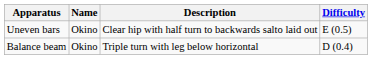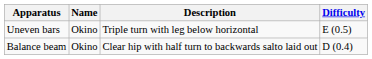Uneven bars | Description: Clear hip with half turn to backwards salto laid out -> Triple turn with leg below horizontal
Balance beam | Description: Triple turn with leg below horizontal -> Clear hip with half turn to backwards salto laid out
